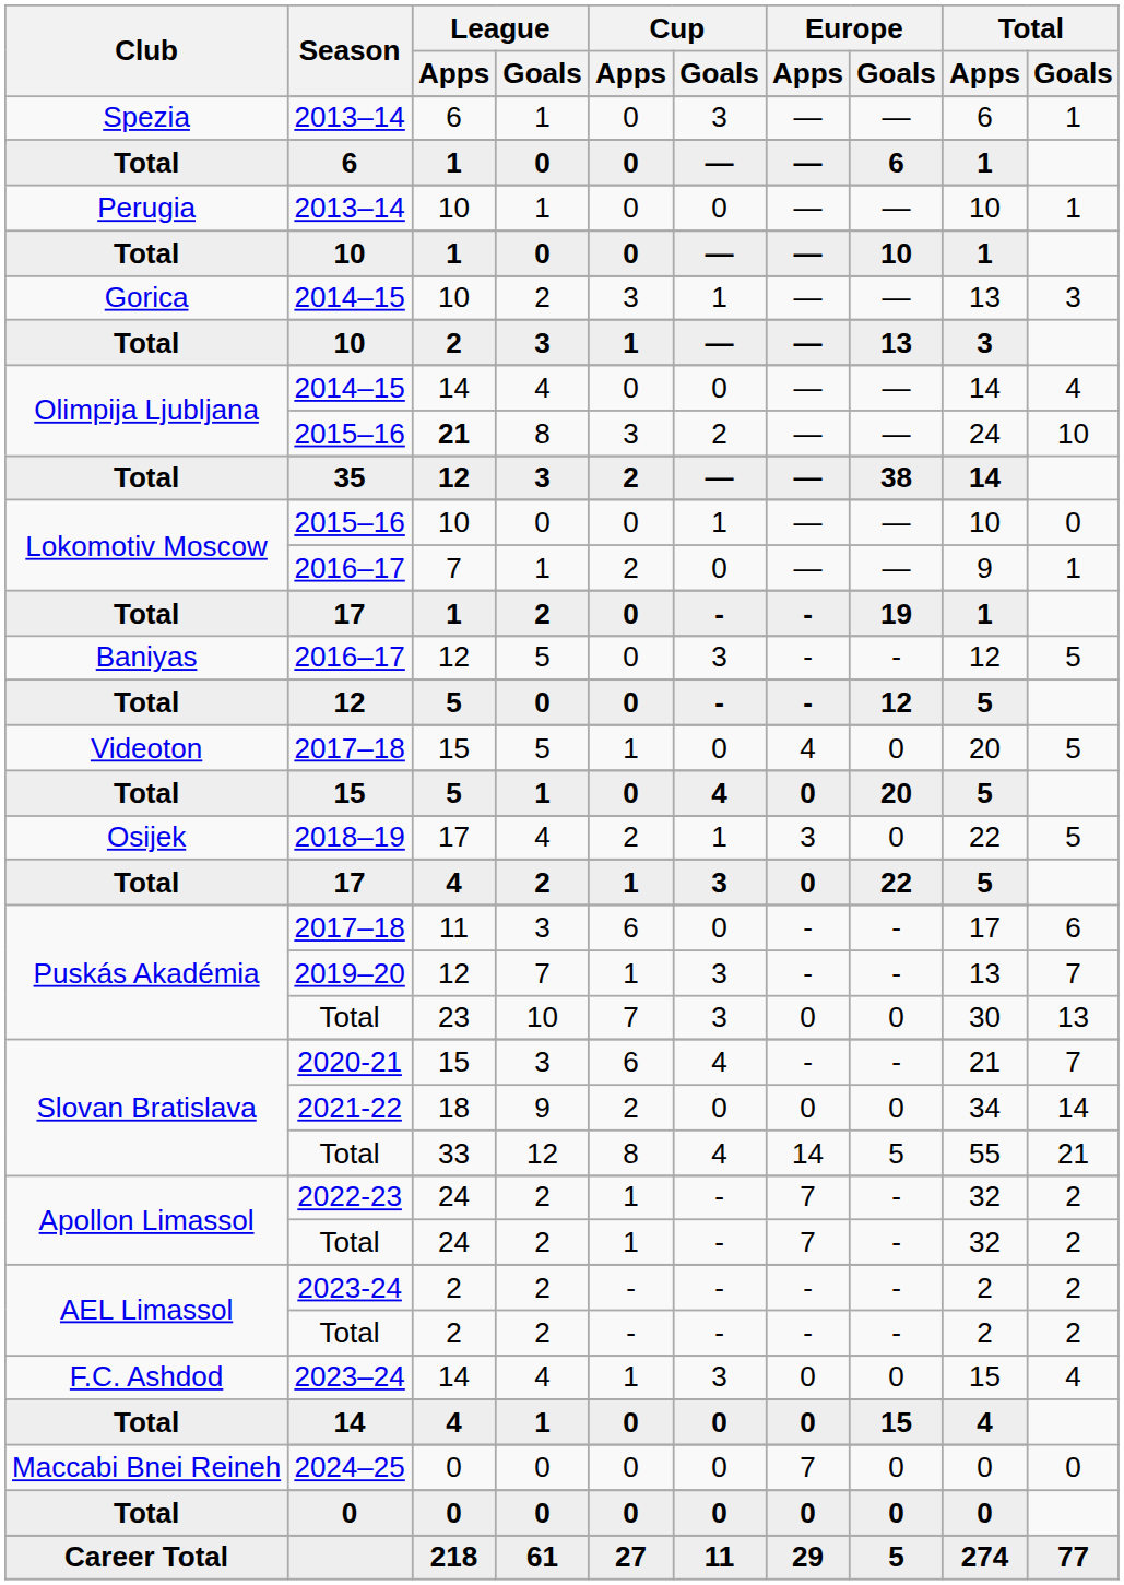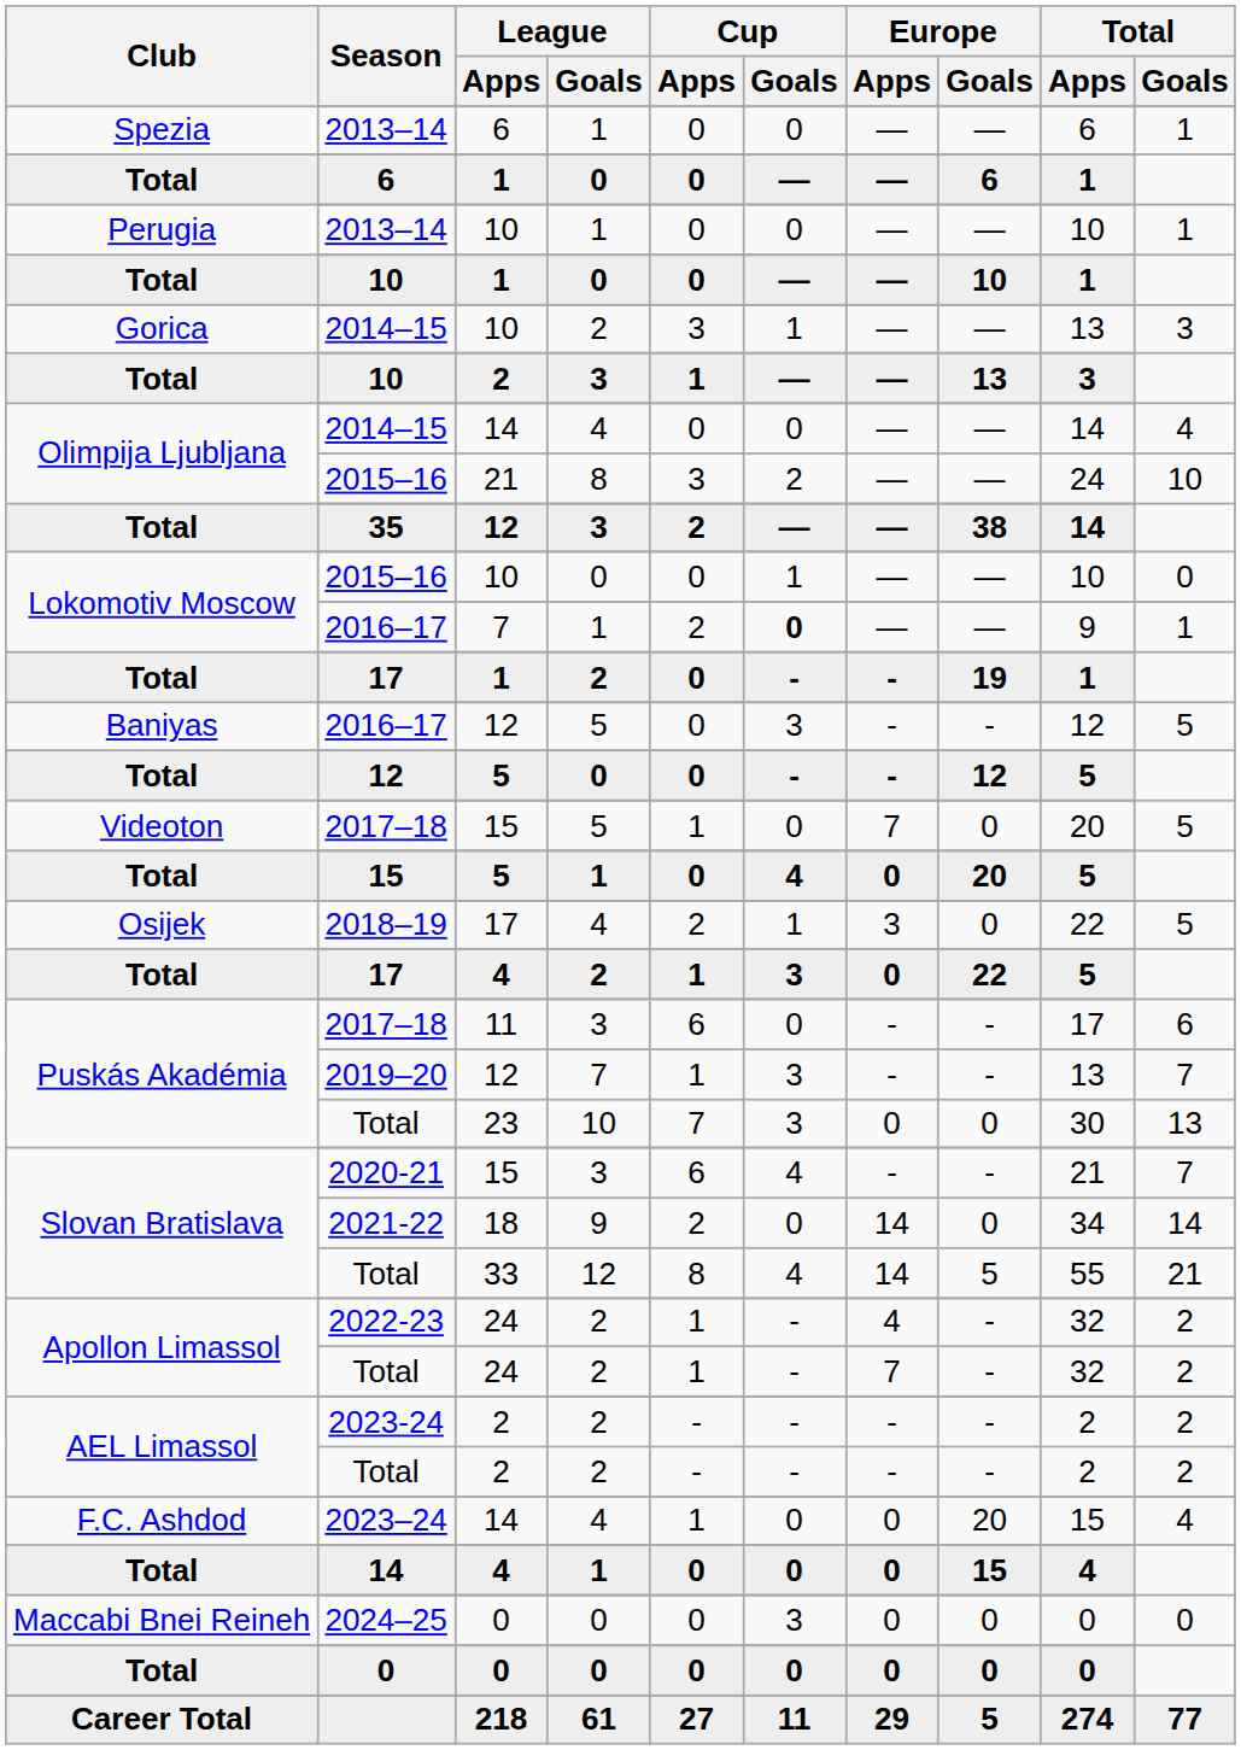Spezia / 2013–14 | Cup / Goals: 3 -> 0
Olimpija Ljubljana / 2015–16 | League / Apps: bold -> normal
Lokomotiv Moscow / 2016–17 | Cup / Goals: normal -> bold
Videoton / 2017–18 | Europe / Apps: 4 -> 7
2021-22 | Europe / Apps: 0 -> 14
2022-23 | Europe / Apps: 7 -> 4
2023–24 | Cup / Goals: 3 -> 0
2023–24 | Europe / Goals: 0 -> 20
2024–25 | Cup / Goals: 0 -> 3
2024–25 | Europe / Apps: 7 -> 0
